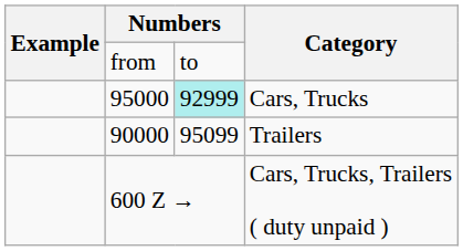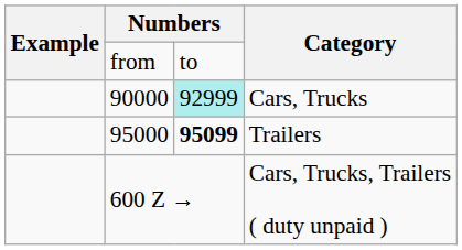Cars, Trucks | column 2: 95000 -> 90000
Trailers | column 2: 90000 -> 95000
Trailers | column 3: normal -> bold
